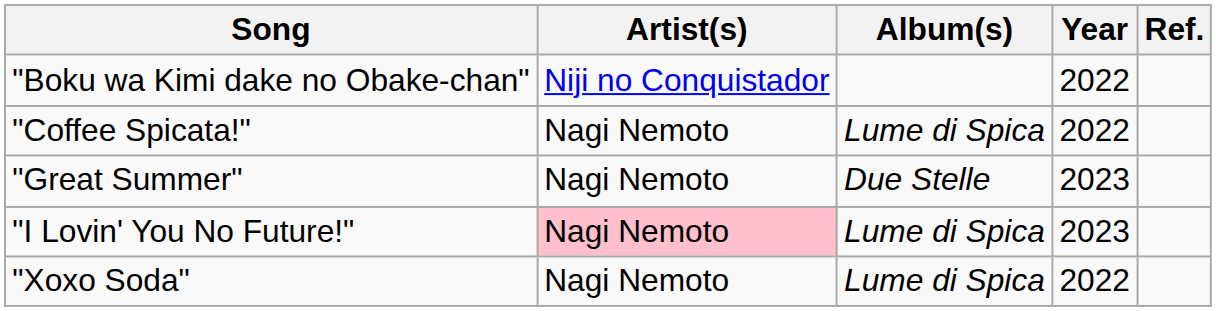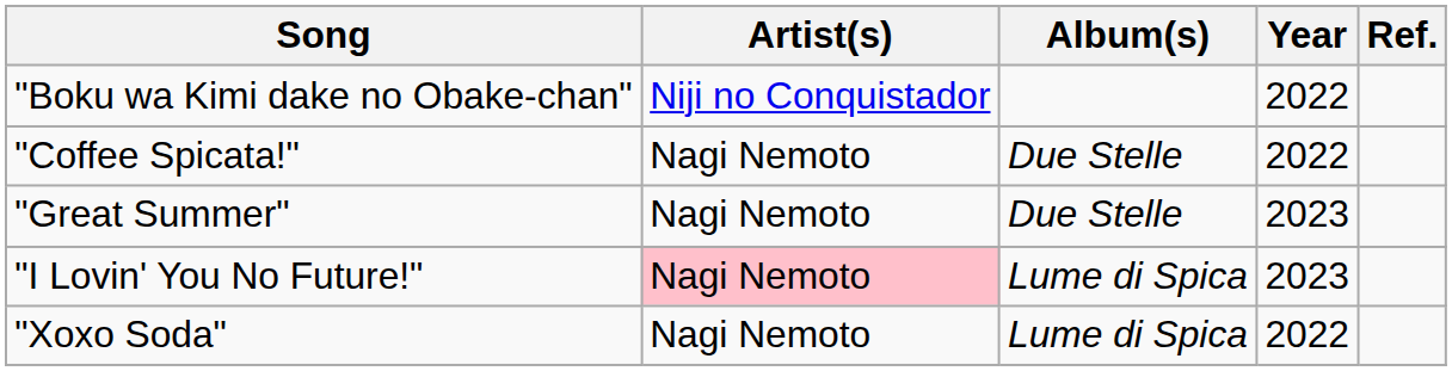"Coffee Spicata!" | Album(s): Lume di Spica -> Due Stelle
